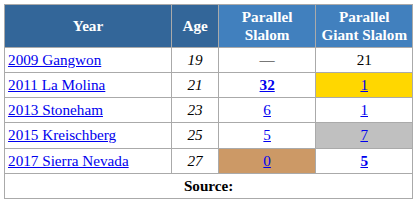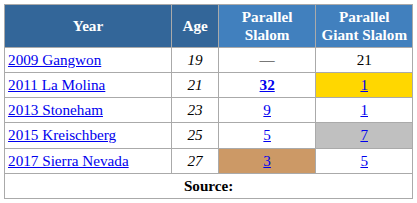2013 Stoneham | Parallel Slalom: 6 -> 9
2017 Sierra Nevada | Parallel Slalom: 0 -> 3
2017 Sierra Nevada | Parallel Giant Slalom: bold -> normal
